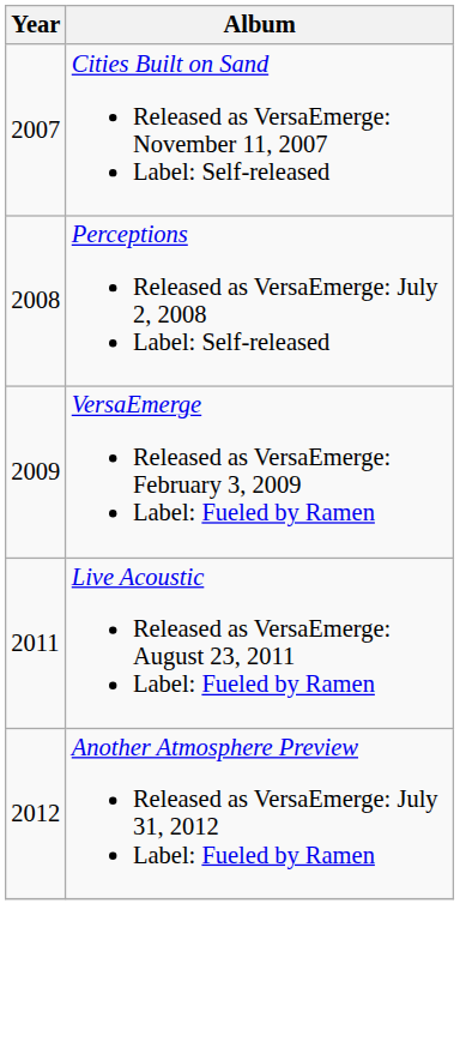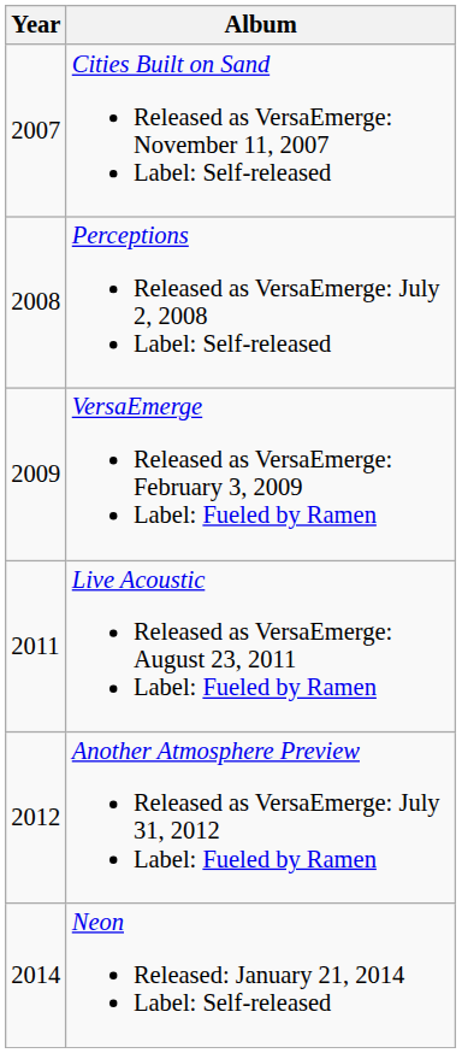+ row: 2014 | Neon Released: January 21, 2014 Label: Self-released
